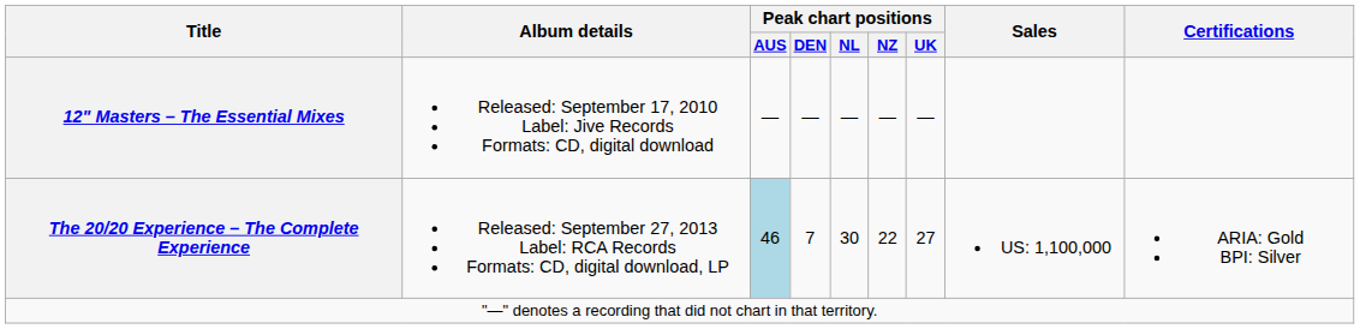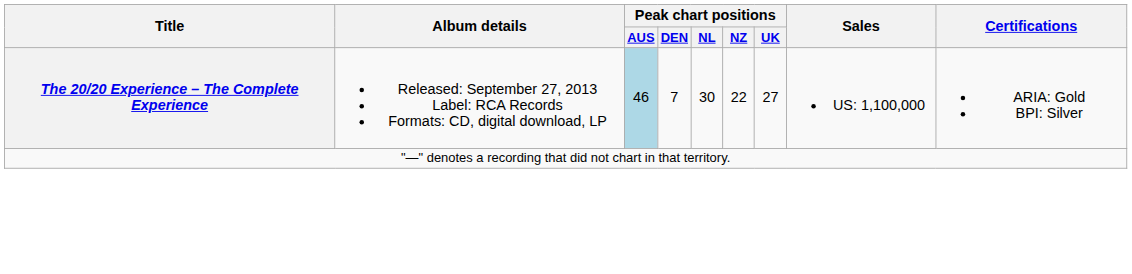- row: 12" Masters – The Essential Mixes | Released: September 17, 2010 Label: Jive Records Formats: CD, digital download | — | — | — | — | —
